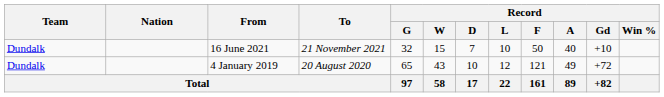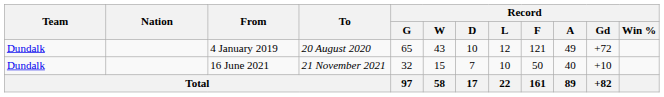rows swapped: 4 January 2019 <-> 16 June 2021
